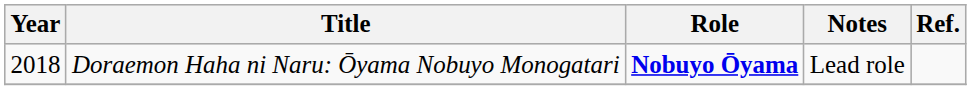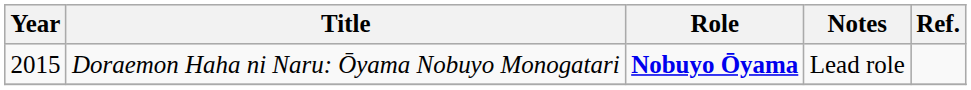Doraemon Haha ni Naru: Ōyama Nobuyo Monogatari | Year: 2018 -> 2015
